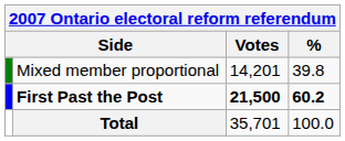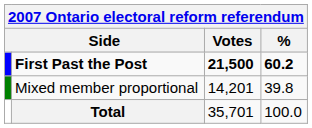rows swapped: First Past the Post <-> Mixed member proportional
